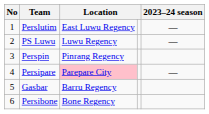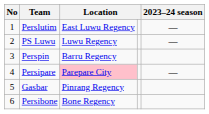Perspin | column 3: Pinrang Regency -> Barru Regency
Gasbar | column 3: Barru Regency -> Pinrang Regency
